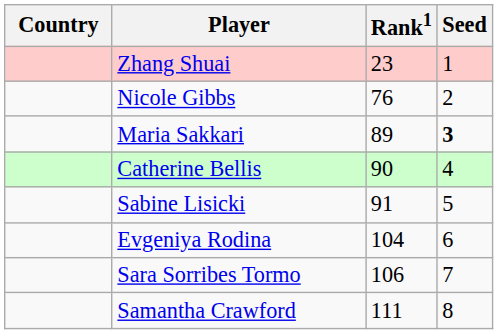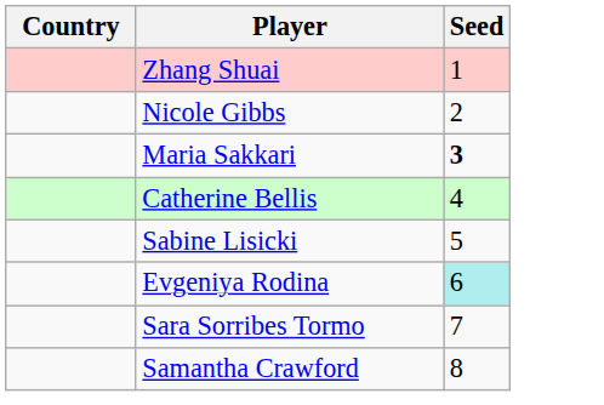- column: Rank1 | 23 | 76 | 89 | 90 | 91 | 104 | 106 | 111
Evgeniya Rodina | Seed: no background -> paleturquoise background
